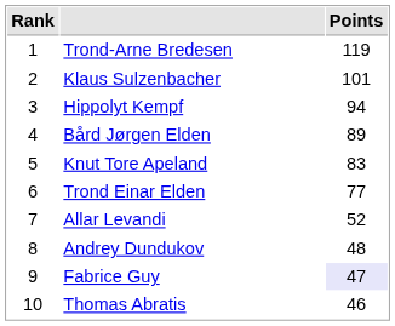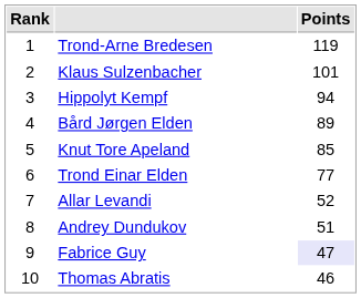Knut Tore Apeland | Points: 83 -> 85
Andrey Dundukov | Points: 48 -> 51
